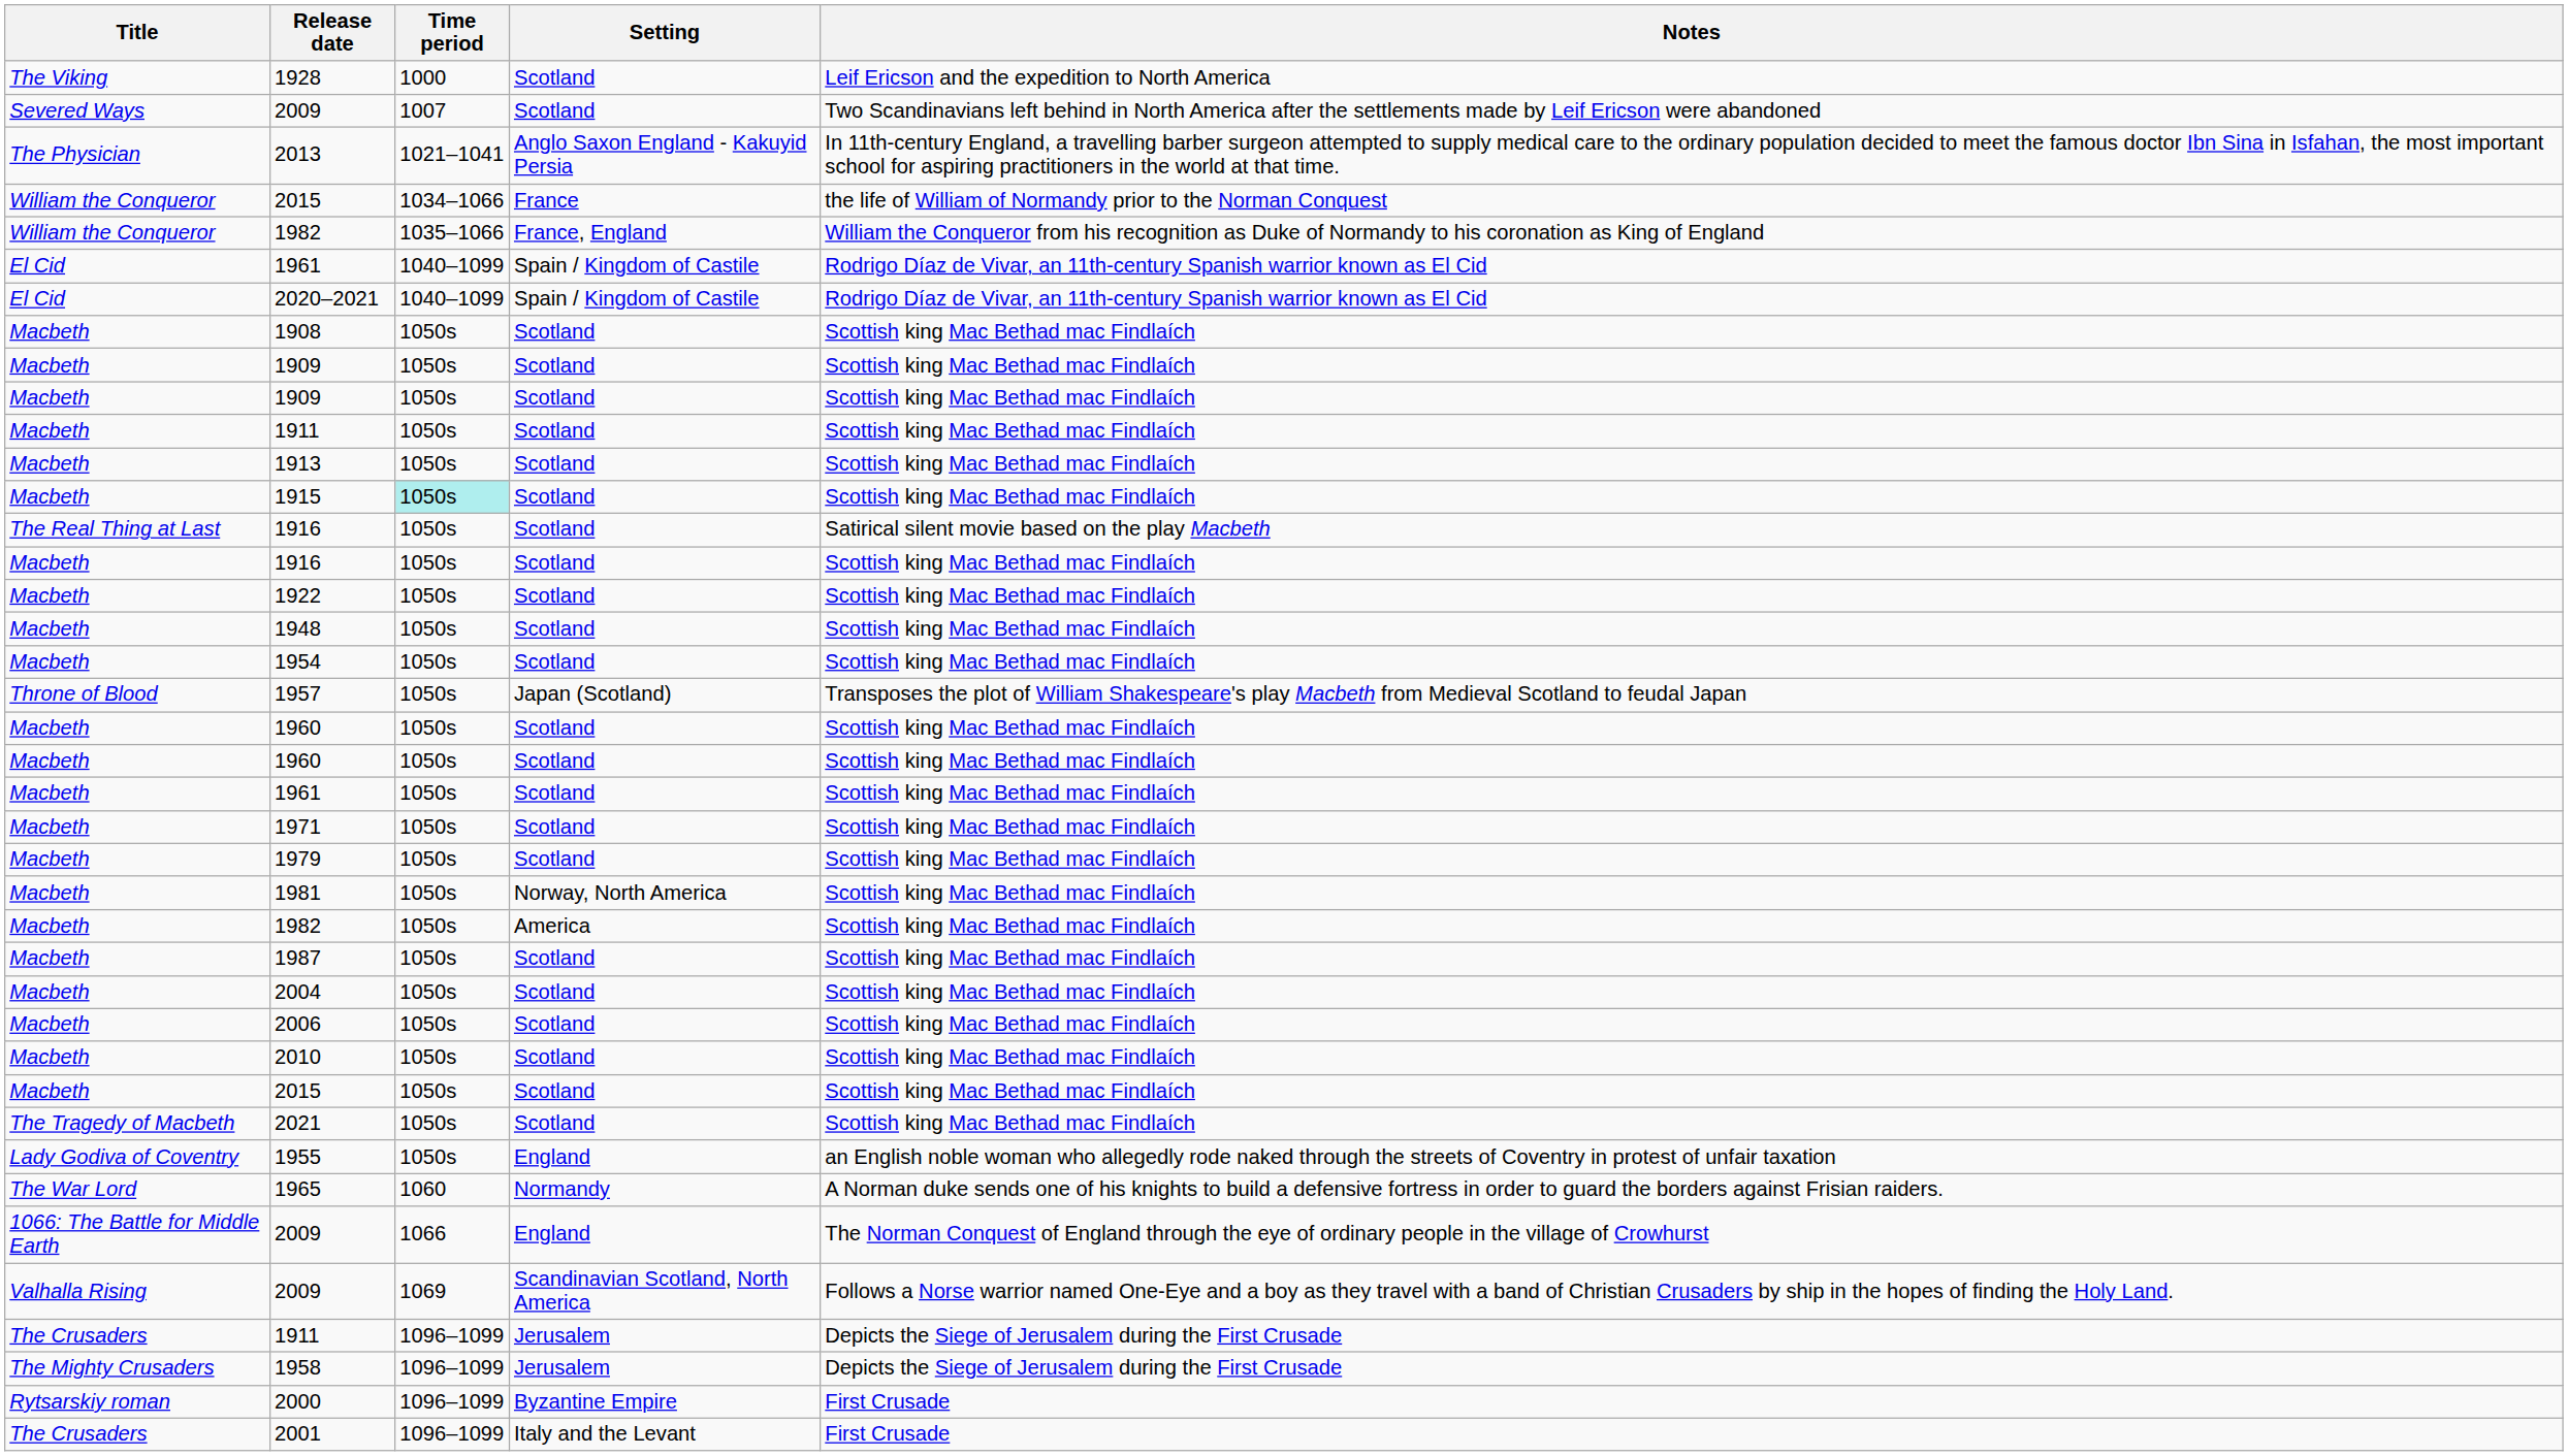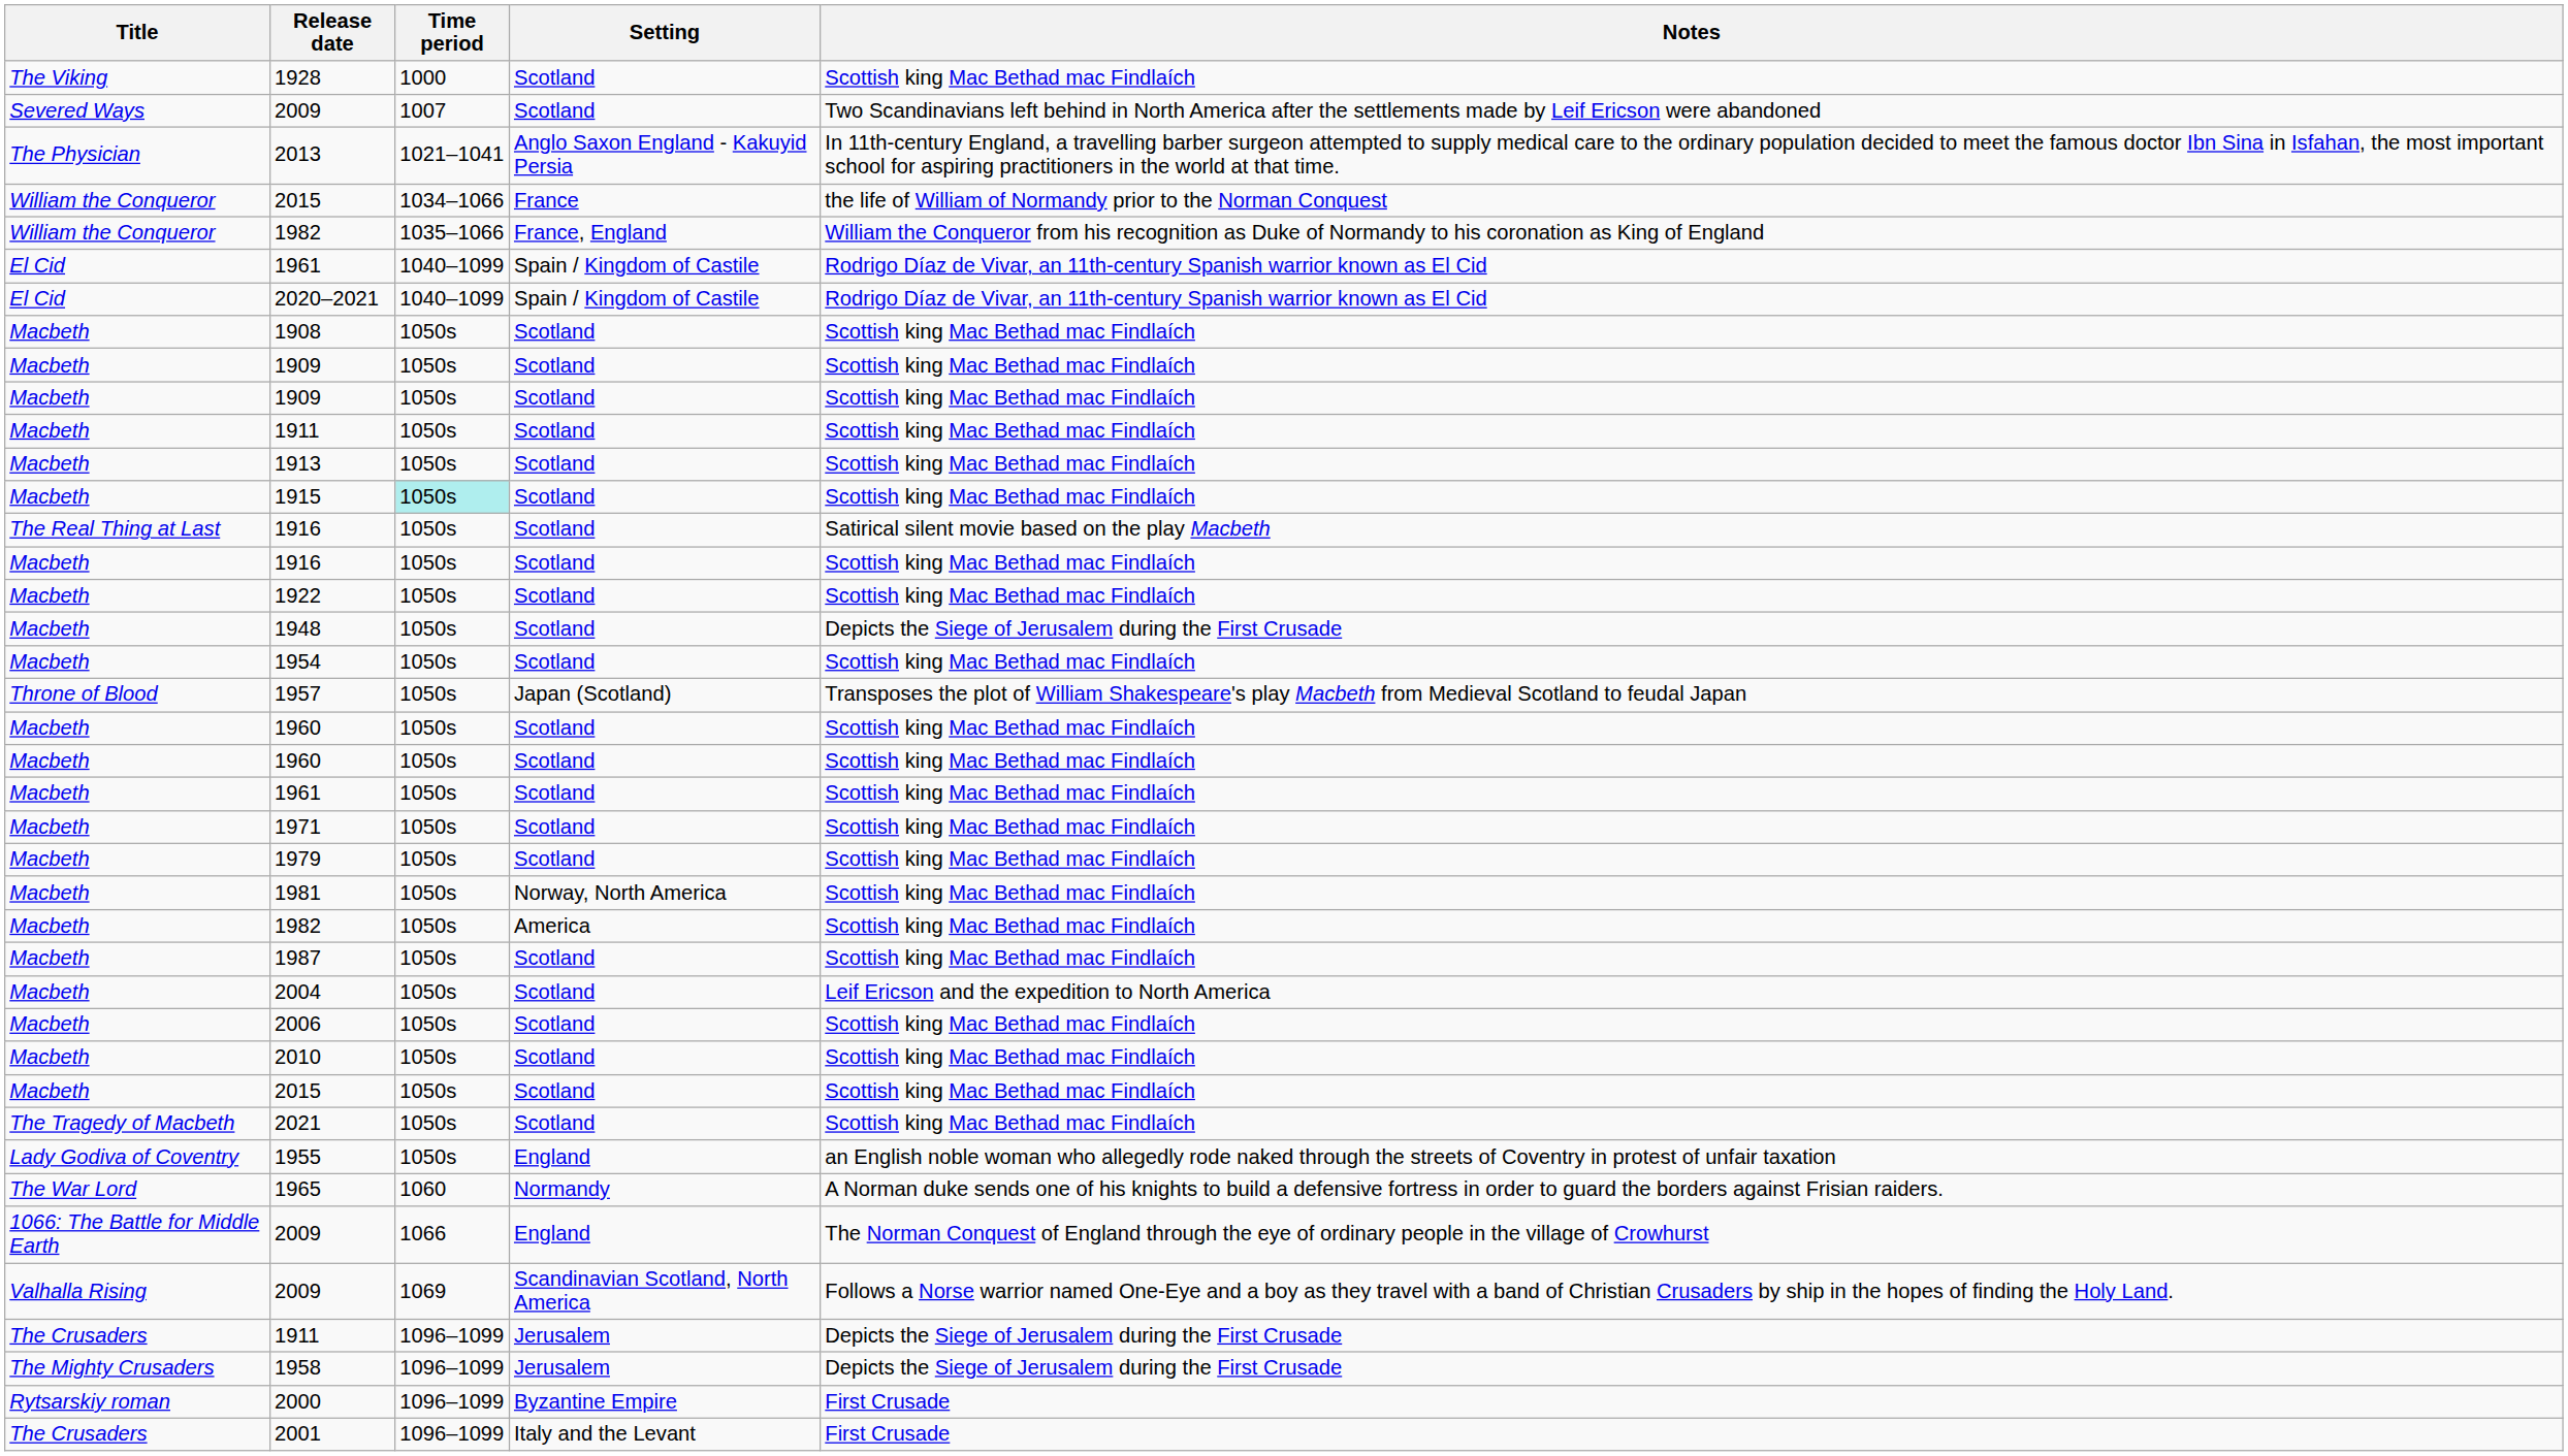1928 | Notes: Leif Ericson and the expedition to North America -> Scottish king Mac Bethad mac Findlaích
1948 | Notes: Scottish king Mac Bethad mac Findlaích -> Depicts the Siege of Jerusalem during the First Crusade
2004 | Notes: Scottish king Mac Bethad mac Findlaích -> Leif Ericson and the expedition to North America
